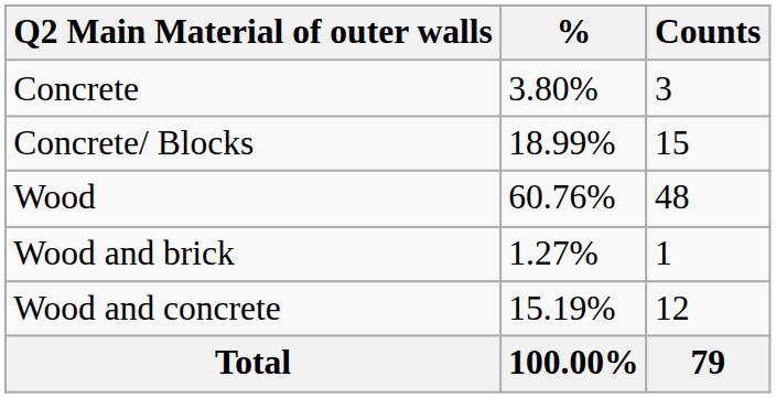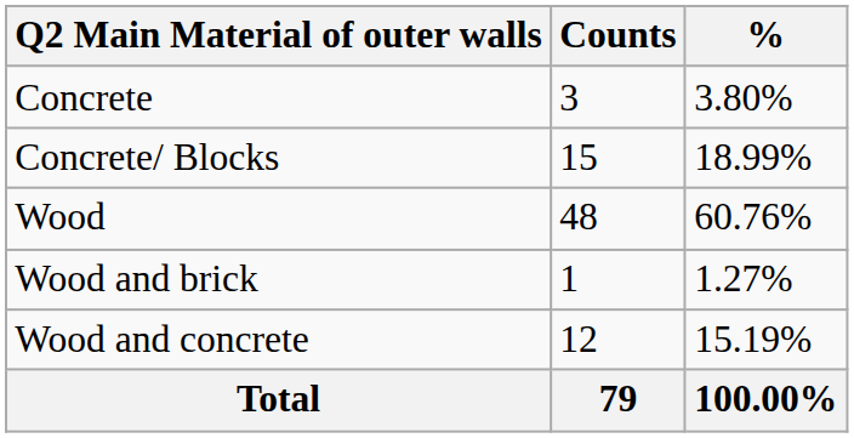columns swapped: Counts <-> %
